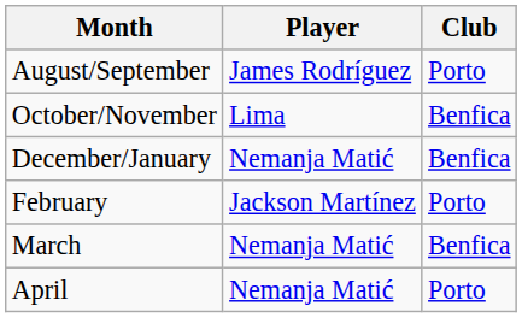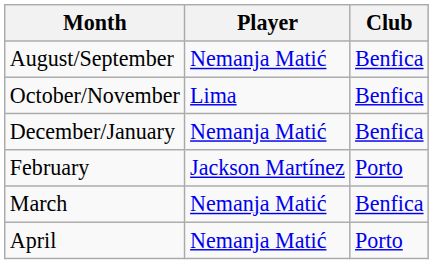August/September | Player: James Rodríguez -> Nemanja Matić
August/September | Club: Porto -> Benfica
